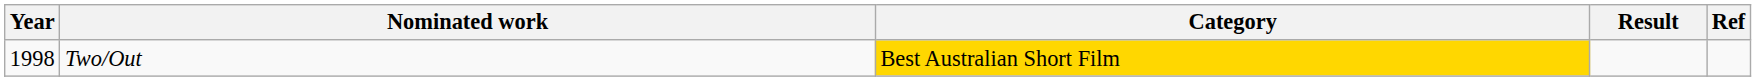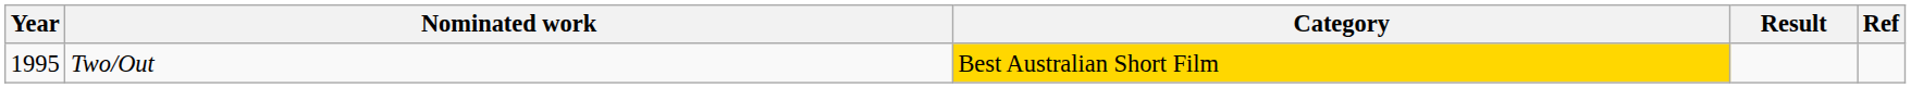Two/Out | Year: 1998 -> 1995
